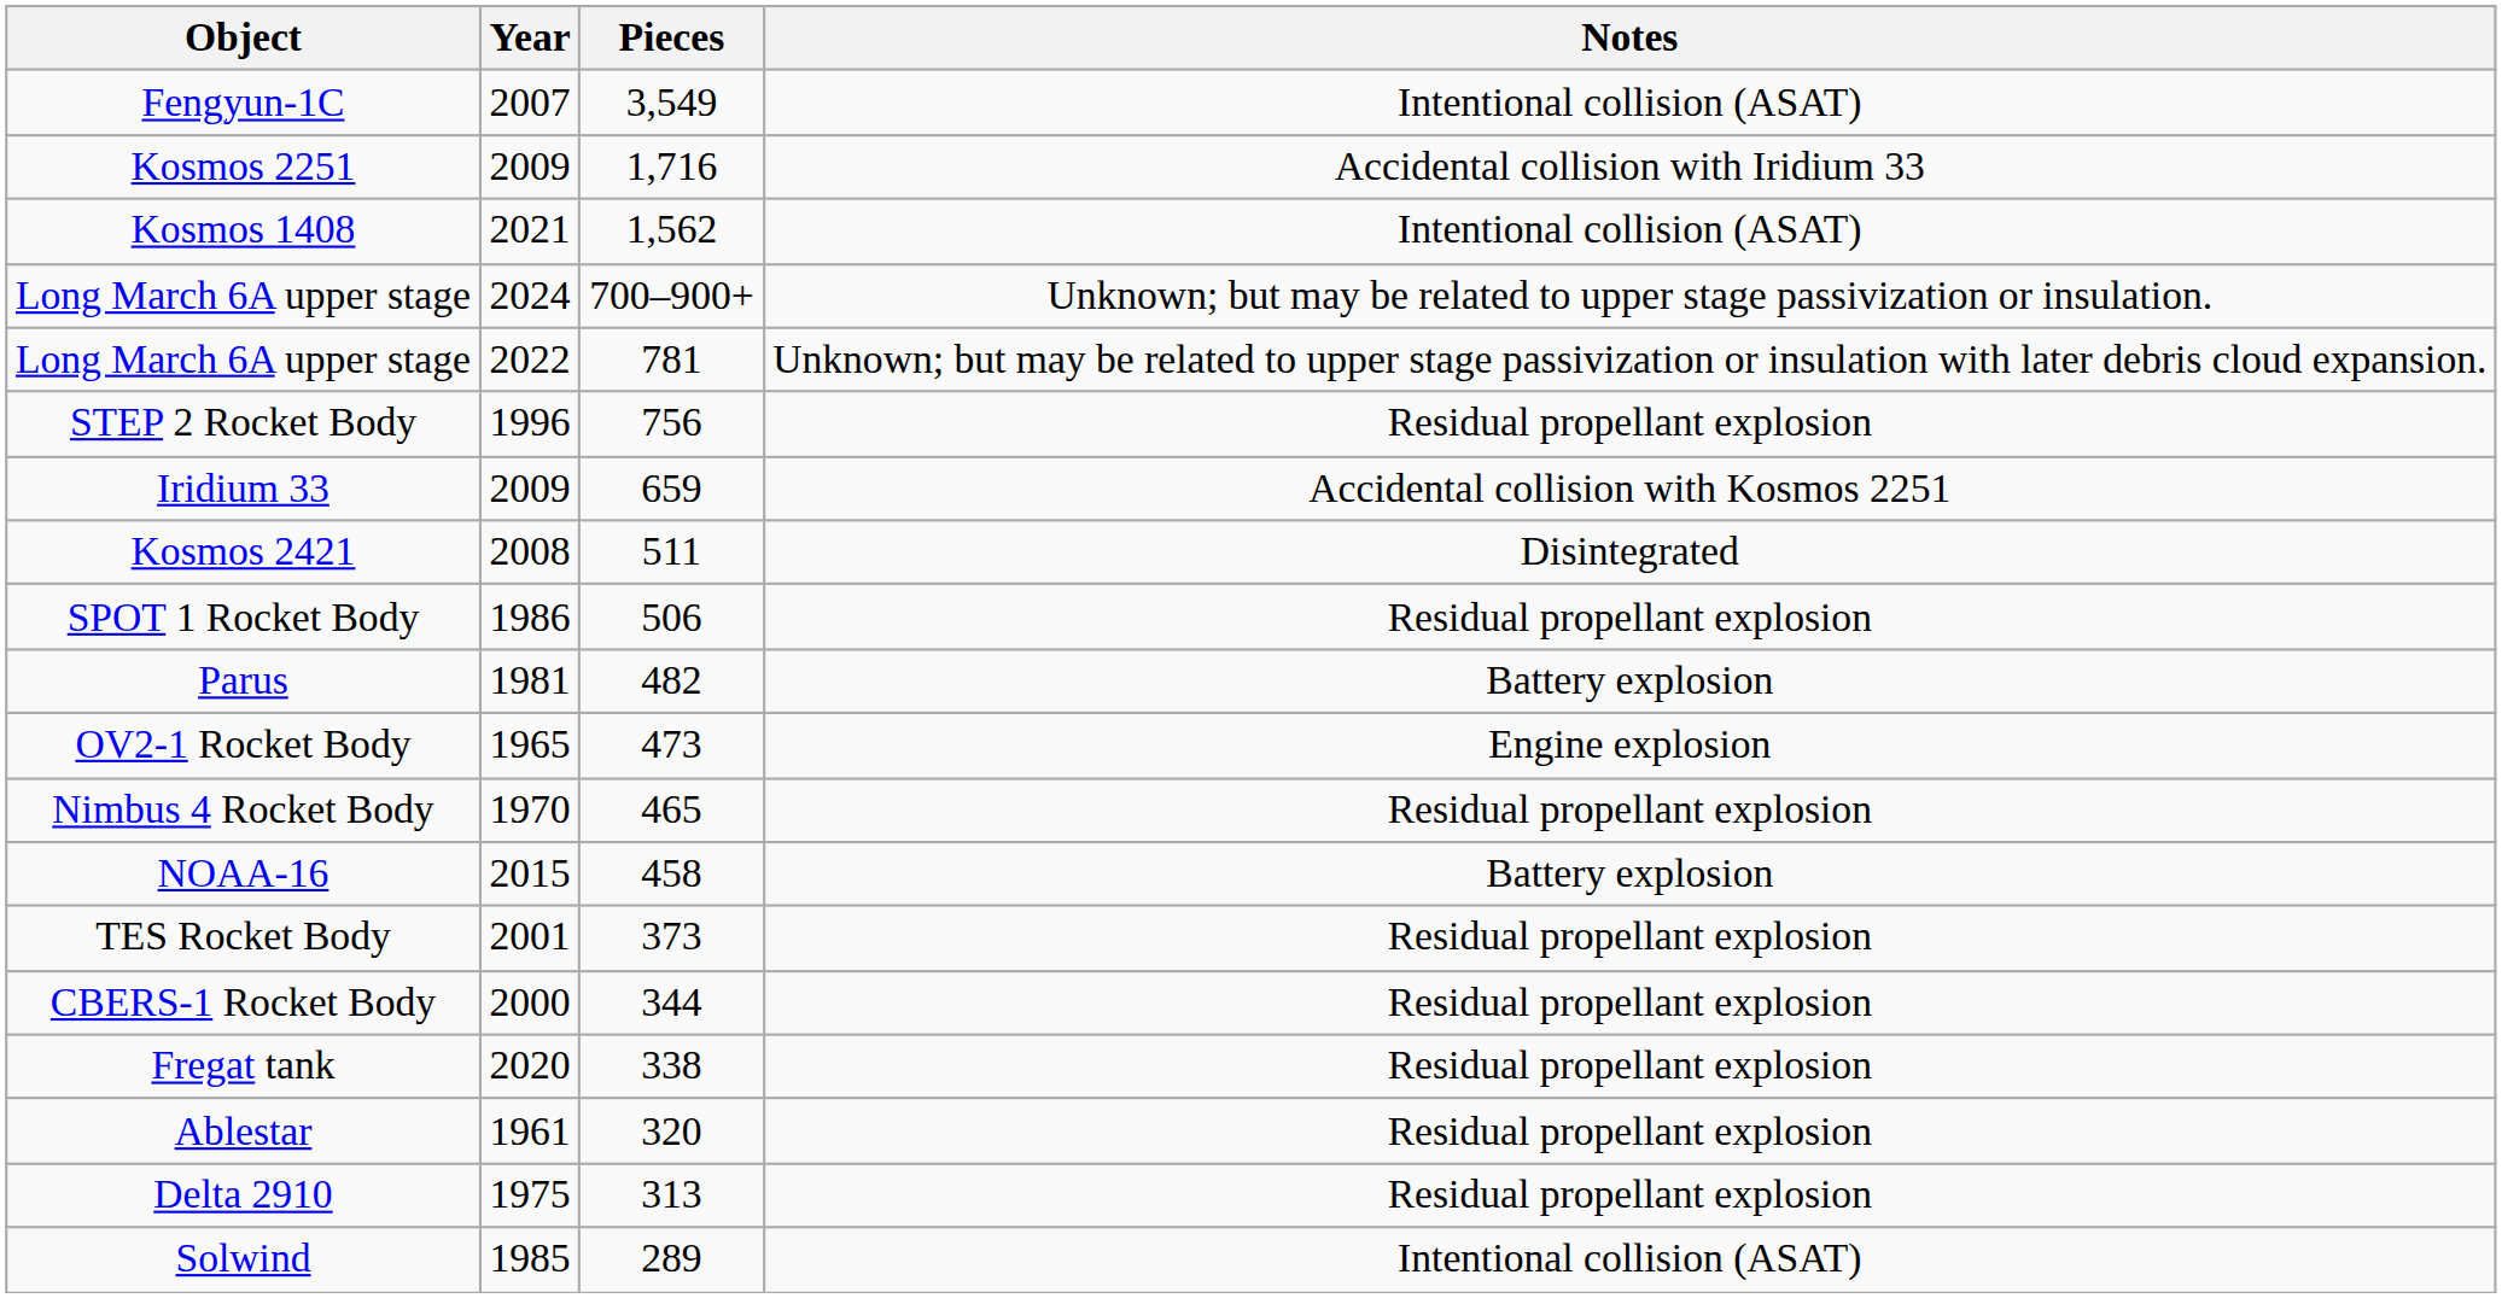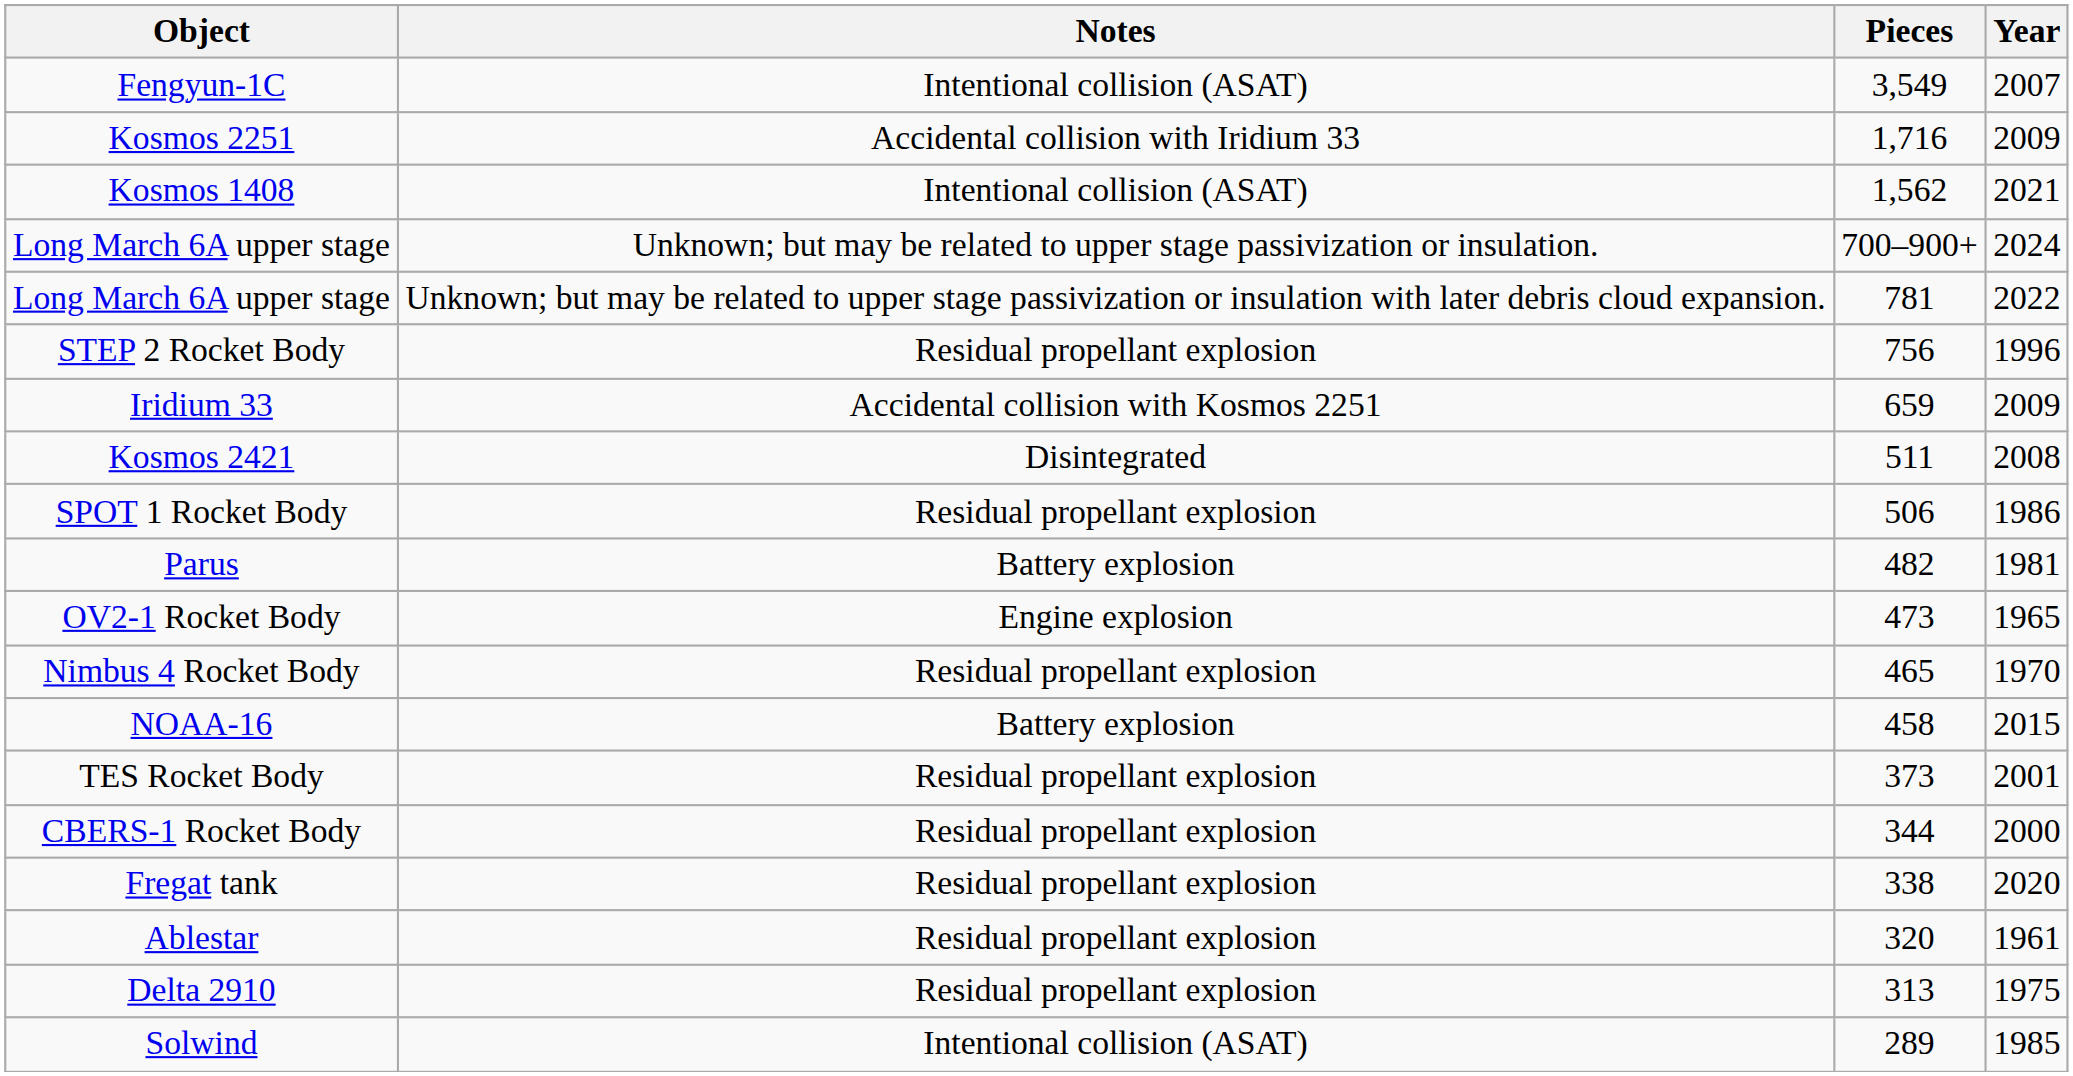columns swapped: Year <-> Notes
